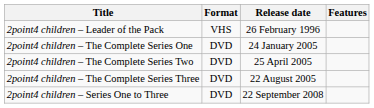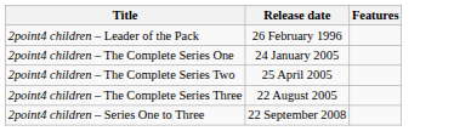- column: Format | VHS | DVD | DVD | DVD | DVD
